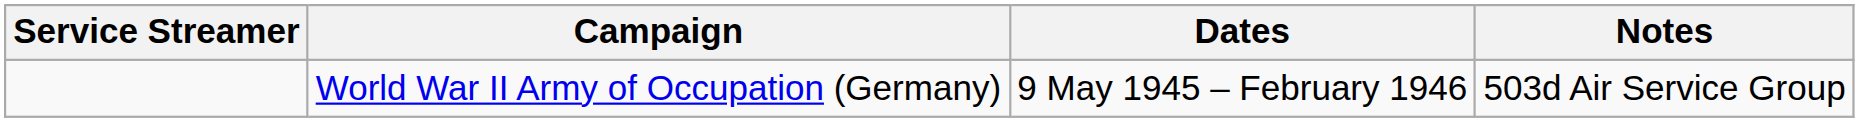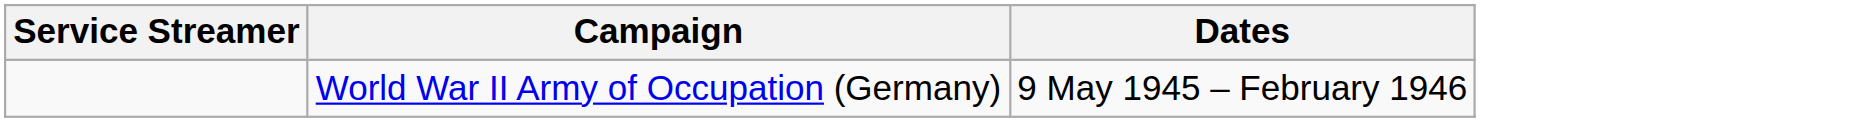- column: Notes | 503d Air Service Group
